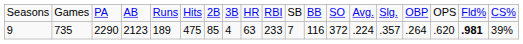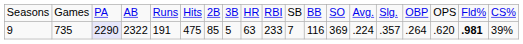9 | column 3: no background -> lavender background
9 | column 4: 2123 -> 2322
9 | column 5: 189 -> 191
9 | column 8: 4 -> 5
9 | column 13: 372 -> 369
